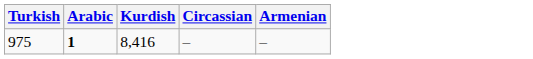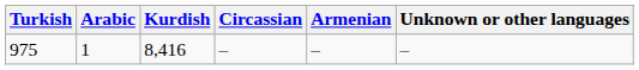+ column: Unknown or other languages | –
975 | Arabic: bold -> normal
